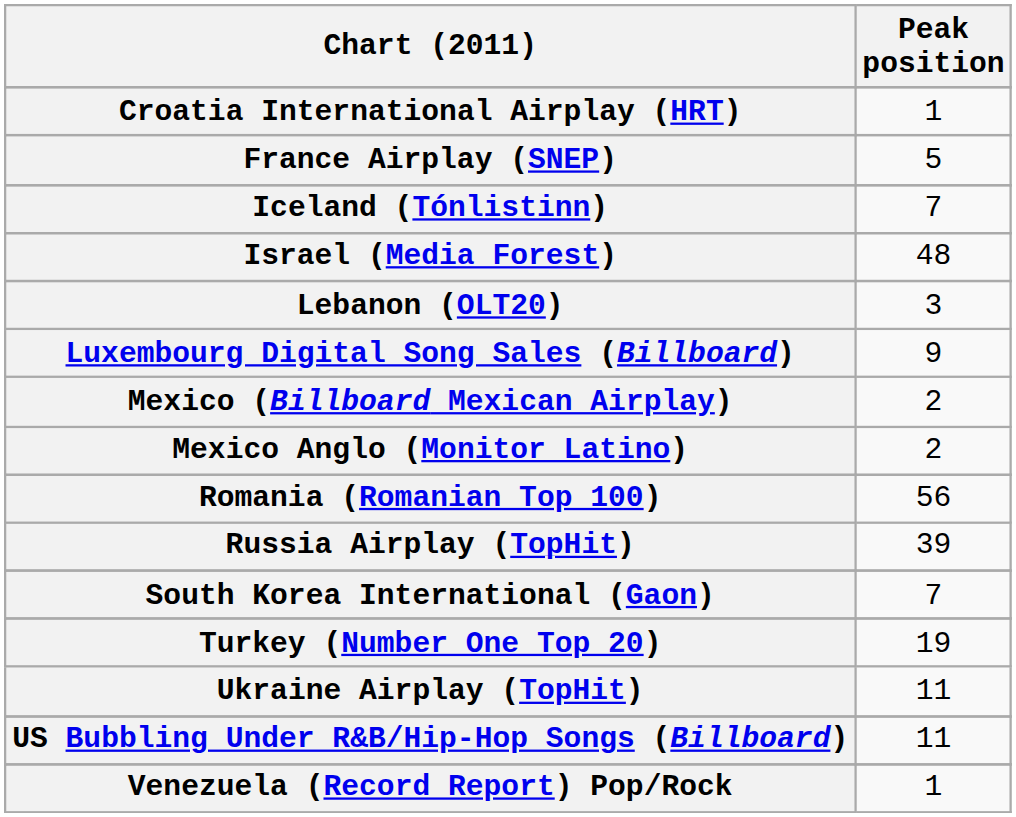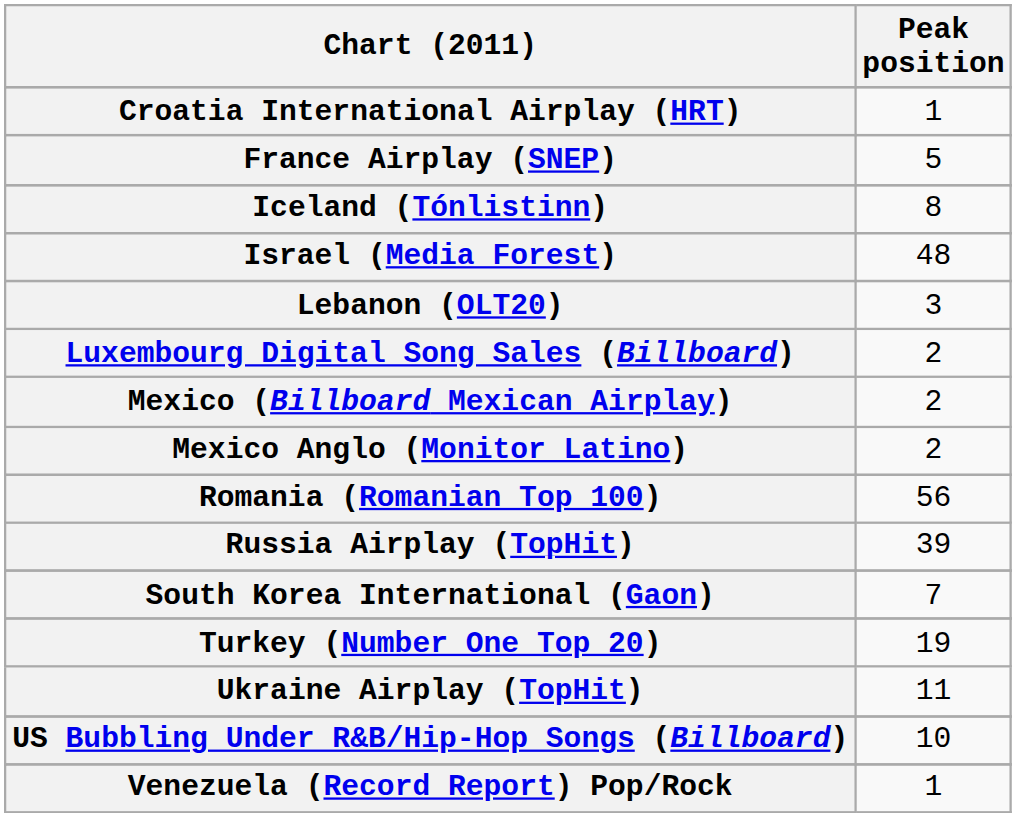Iceland (Tónlistinn) | Peak position: 7 -> 8
Luxembourg Digital Song Sales (Billboard) | Peak position: 9 -> 2
US Bubbling Under R&B/Hip-Hop Songs (Billboard) | Peak position: 11 -> 10
